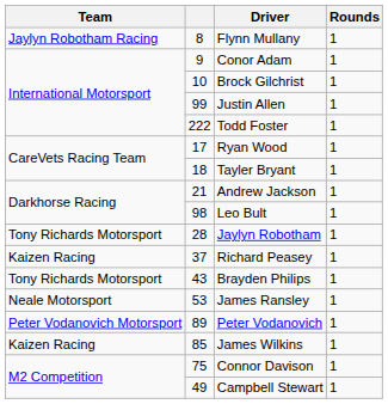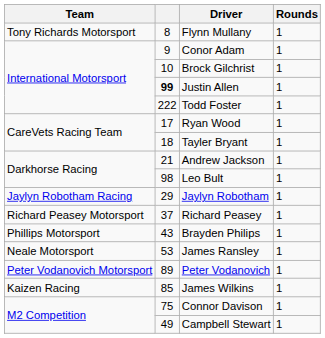Flynn Mullany | Team: Jaylyn Robotham Racing -> Tony Richards Motorsport
Justin Allen | column 2: normal -> bold
Jaylyn Robotham | Team: Tony Richards Motorsport -> Jaylyn Robotham Racing
Jaylyn Robotham | column 2: 28 -> 29
Richard Peasey | Team: Kaizen Racing -> Richard Peasey Motorsport
Brayden Philips | Team: Tony Richards Motorsport -> Phillips Motorsport
